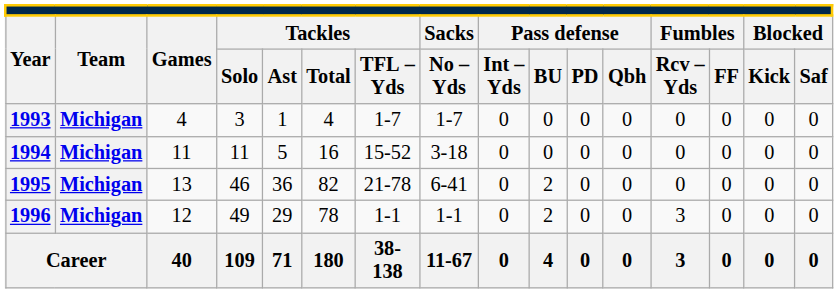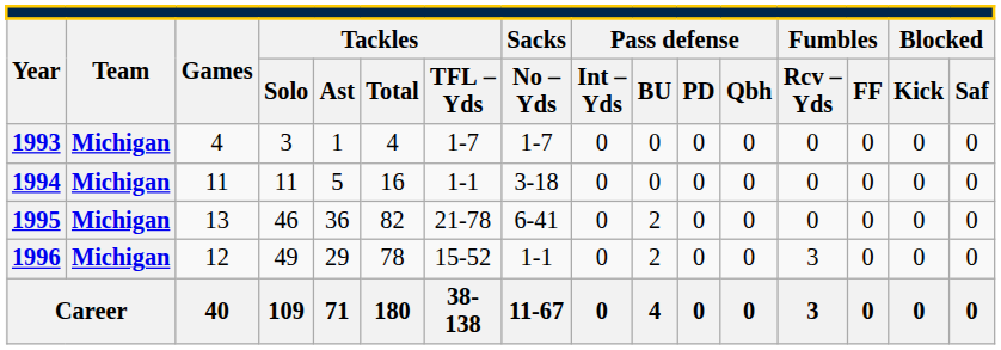1994 | column 7: 15-52 -> 1-1
1996 | column 7: 1-1 -> 15-52
